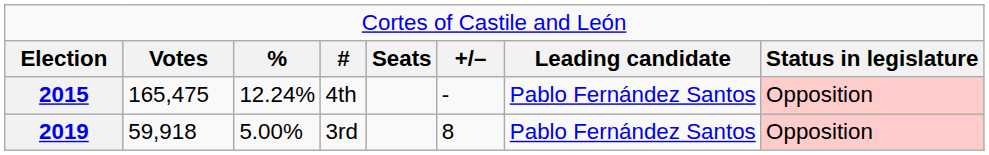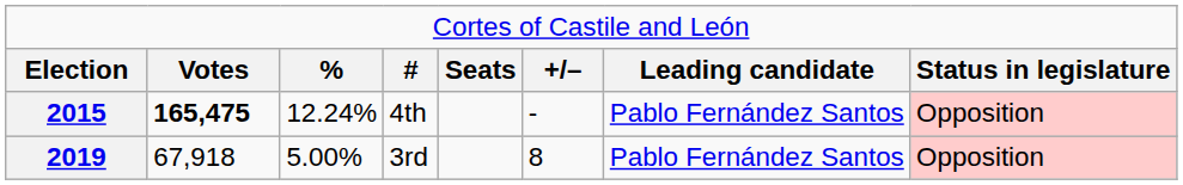2015 | column 2: normal -> bold
2019 | column 2: 59,918 -> 67,918
